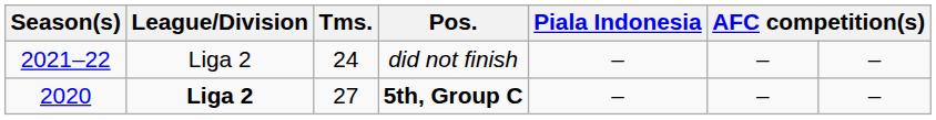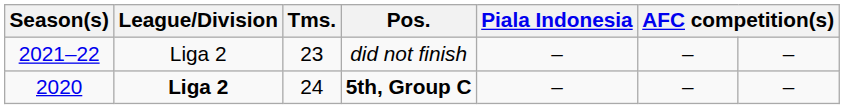did not finish | Tms.: 24 -> 23
5th, Group C | Tms.: 27 -> 24
